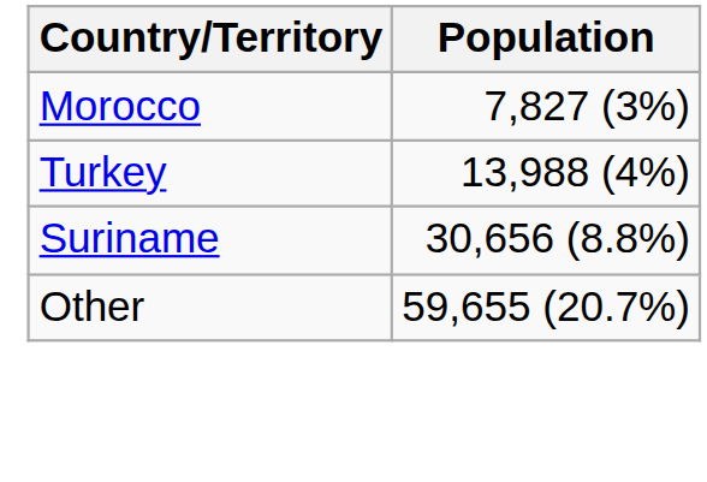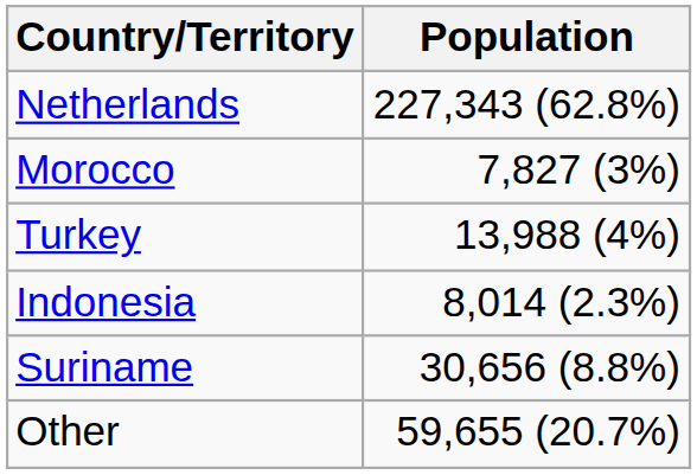+ row: Netherlands | 227,343 (62.8%)
+ row: Indonesia | 8,014 (2.3%)
